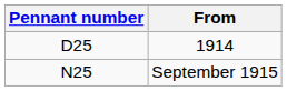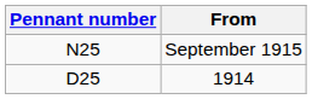rows swapped: 1914 <-> September 1915
